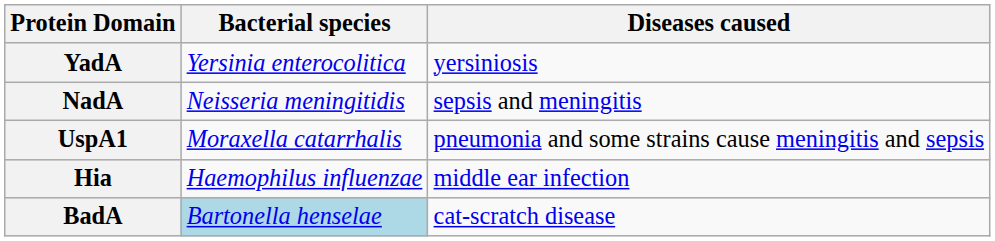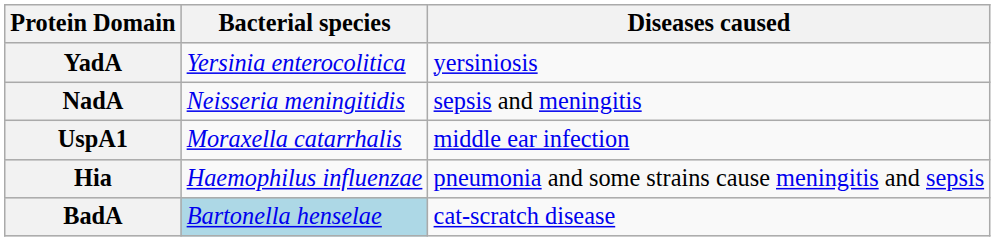UspA1 | Diseases caused: pneumonia and some strains cause meningitis and sepsis -> middle ear infection
Hia | Diseases caused: middle ear infection -> pneumonia and some strains cause meningitis and sepsis
